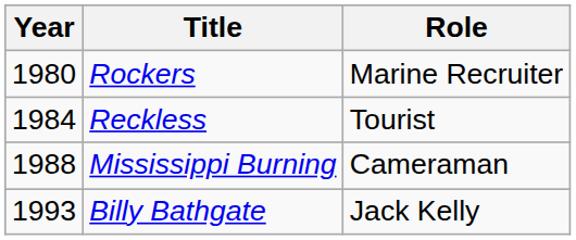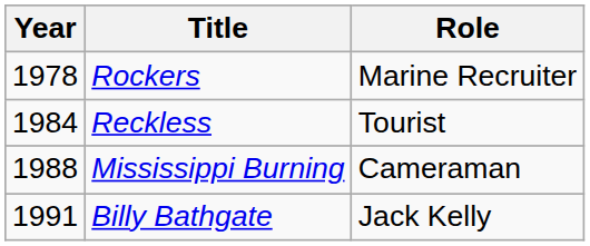Rockers | Year: 1980 -> 1978
Billy Bathgate | Year: 1993 -> 1991
